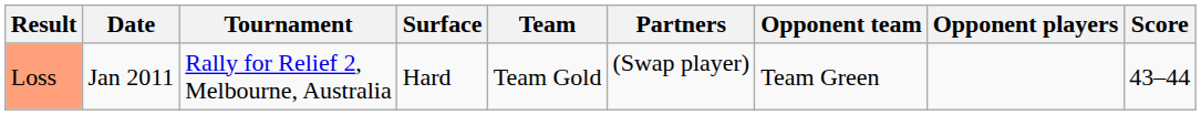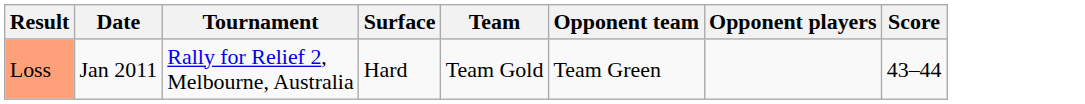- column: Partners | (Swap player)
